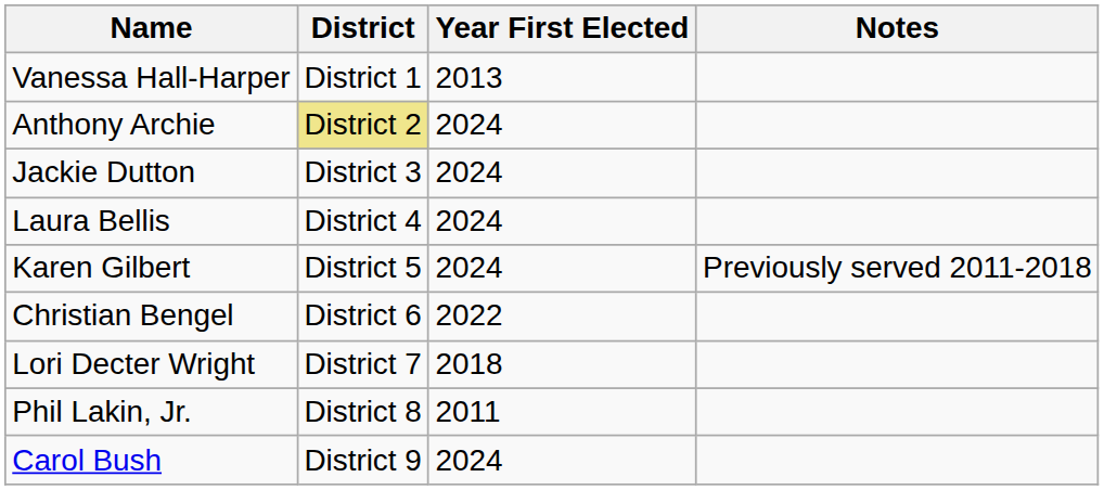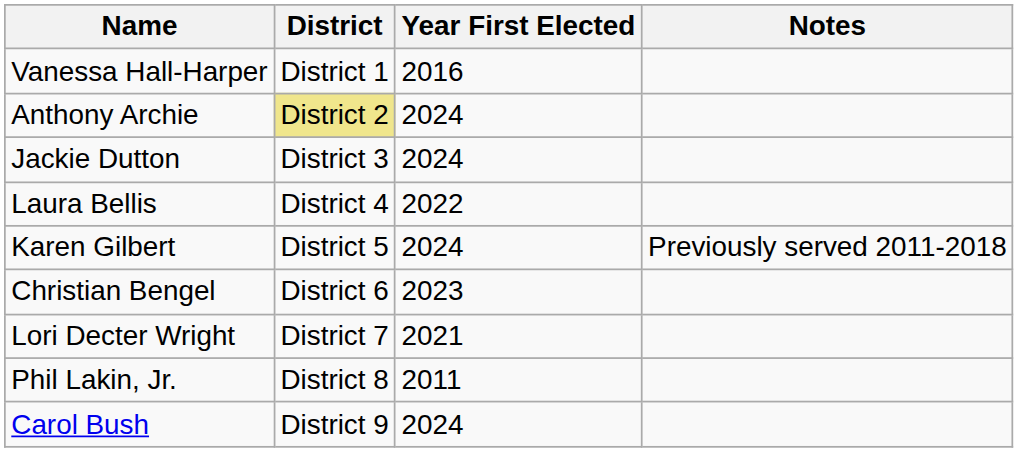Vanessa Hall-Harper | Year First Elected: 2013 -> 2016
Laura Bellis | Year First Elected: 2024 -> 2022
Christian Bengel | Year First Elected: 2022 -> 2023
Lori Decter Wright | Year First Elected: 2018 -> 2021
